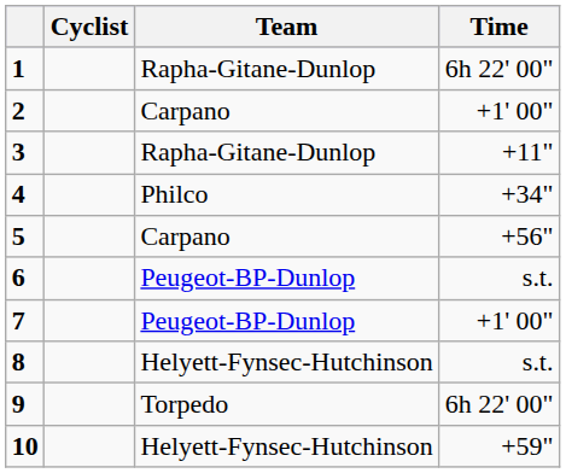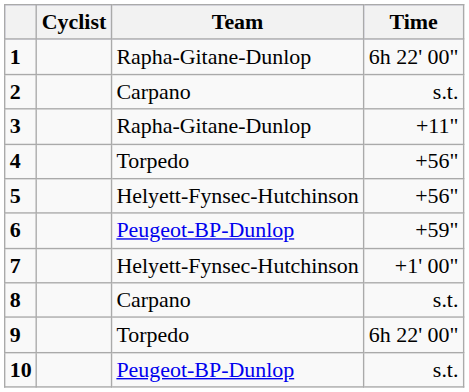2 | Time: +1' 00" -> s.t.
4 | Team: Philco -> Torpedo
4 | Time: +34" -> +56"
5 | Team: Carpano -> Helyett-Fynsec-Hutchinson
6 | Time: s.t. -> +59"
7 | Team: Peugeot-BP-Dunlop -> Helyett-Fynsec-Hutchinson
8 | Team: Helyett-Fynsec-Hutchinson -> Carpano
10 | Team: Helyett-Fynsec-Hutchinson -> Peugeot-BP-Dunlop
10 | Time: +59" -> s.t.
